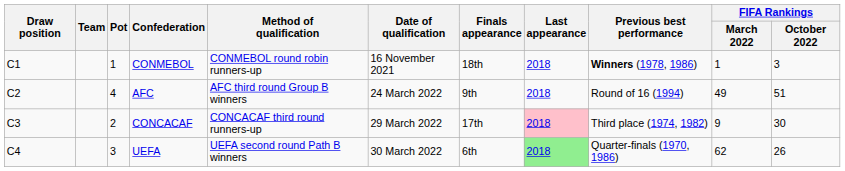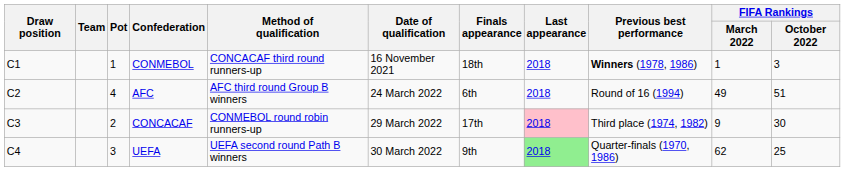CONMEBOL | Method of qualification: CONMEBOL round robin runners-up -> CONCACAF third round runners-up
AFC | Finals appearance: 9th -> 6th
CONCACAF | Method of qualification: CONCACAF third round runners-up -> CONMEBOL round robin runners-up
UEFA | Finals appearance: 6th -> 9th
UEFA | FIFA Rankings / October 2022: 26 -> 25
